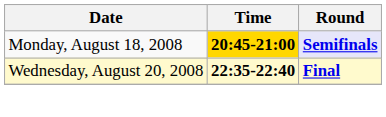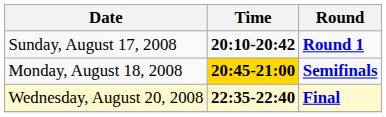+ row: Sunday, August 17, 2008 | 20:10-20:42 | Round 1
Monday, August 18, 2008 | Round: lavender background -> no background
